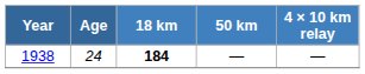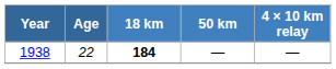1938 | Age: 24 -> 22
